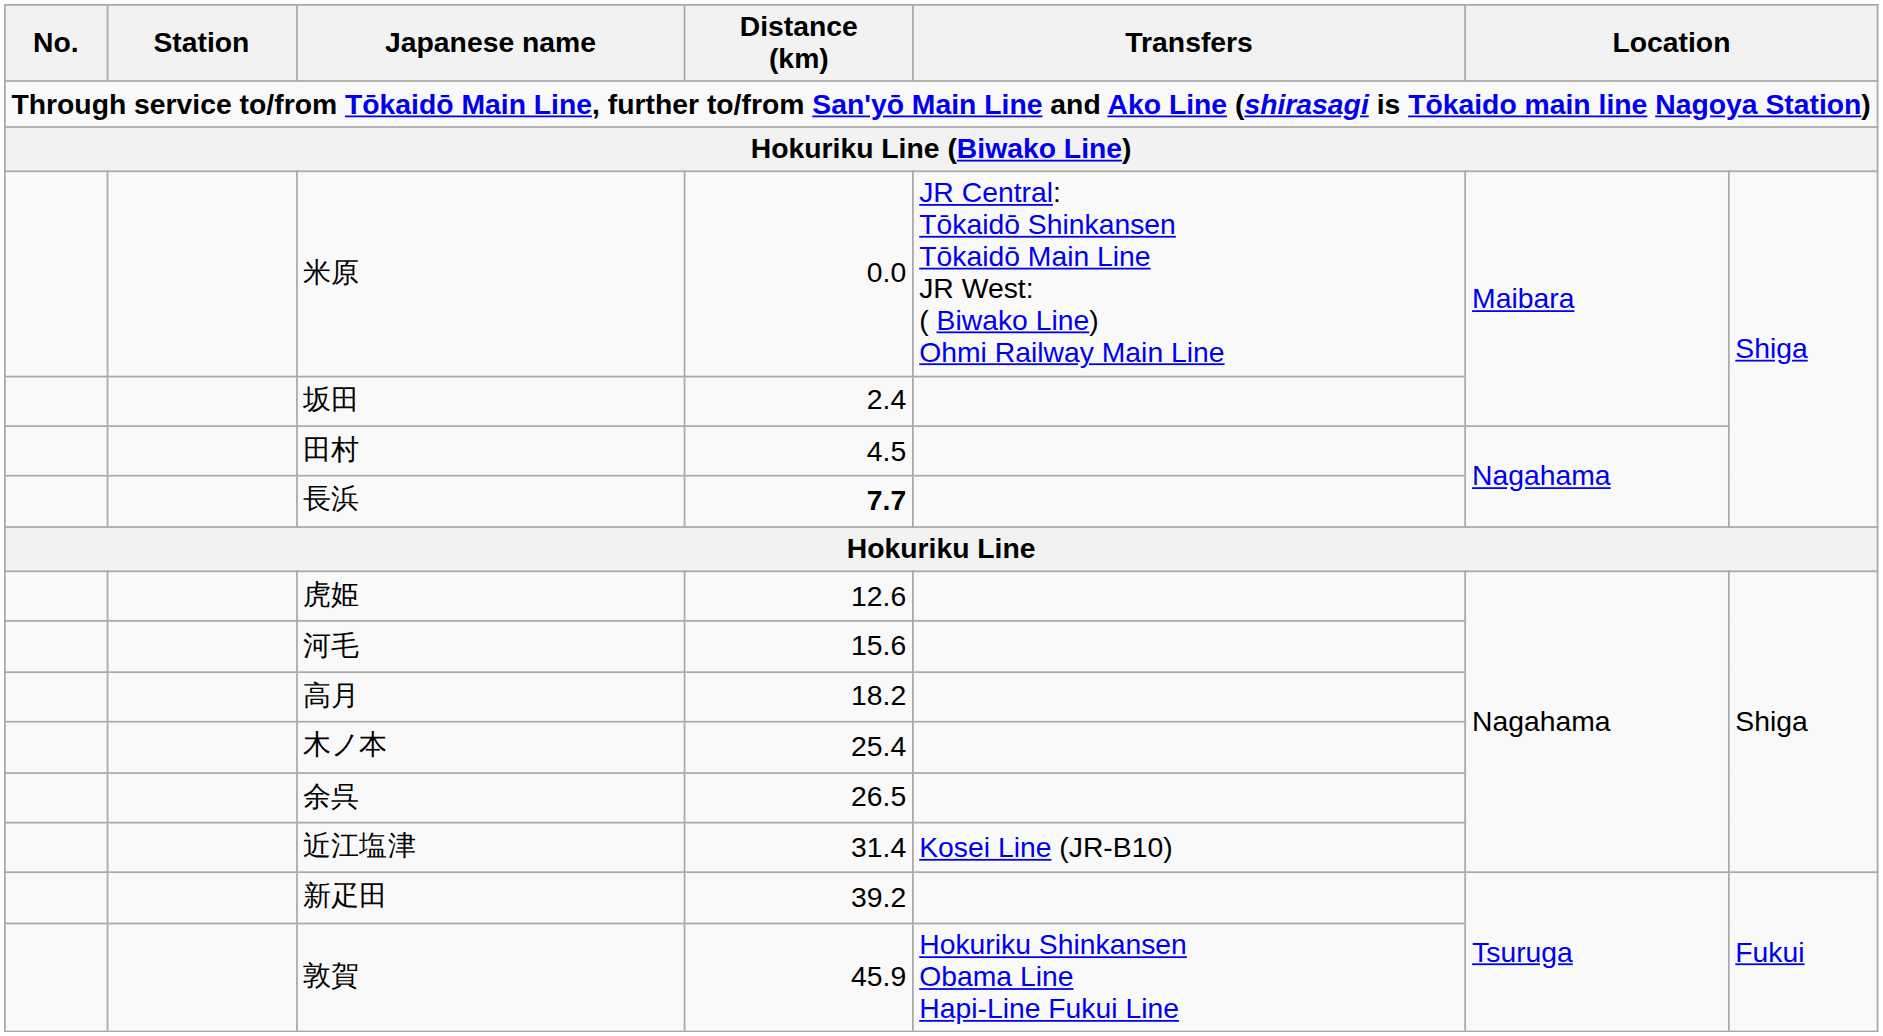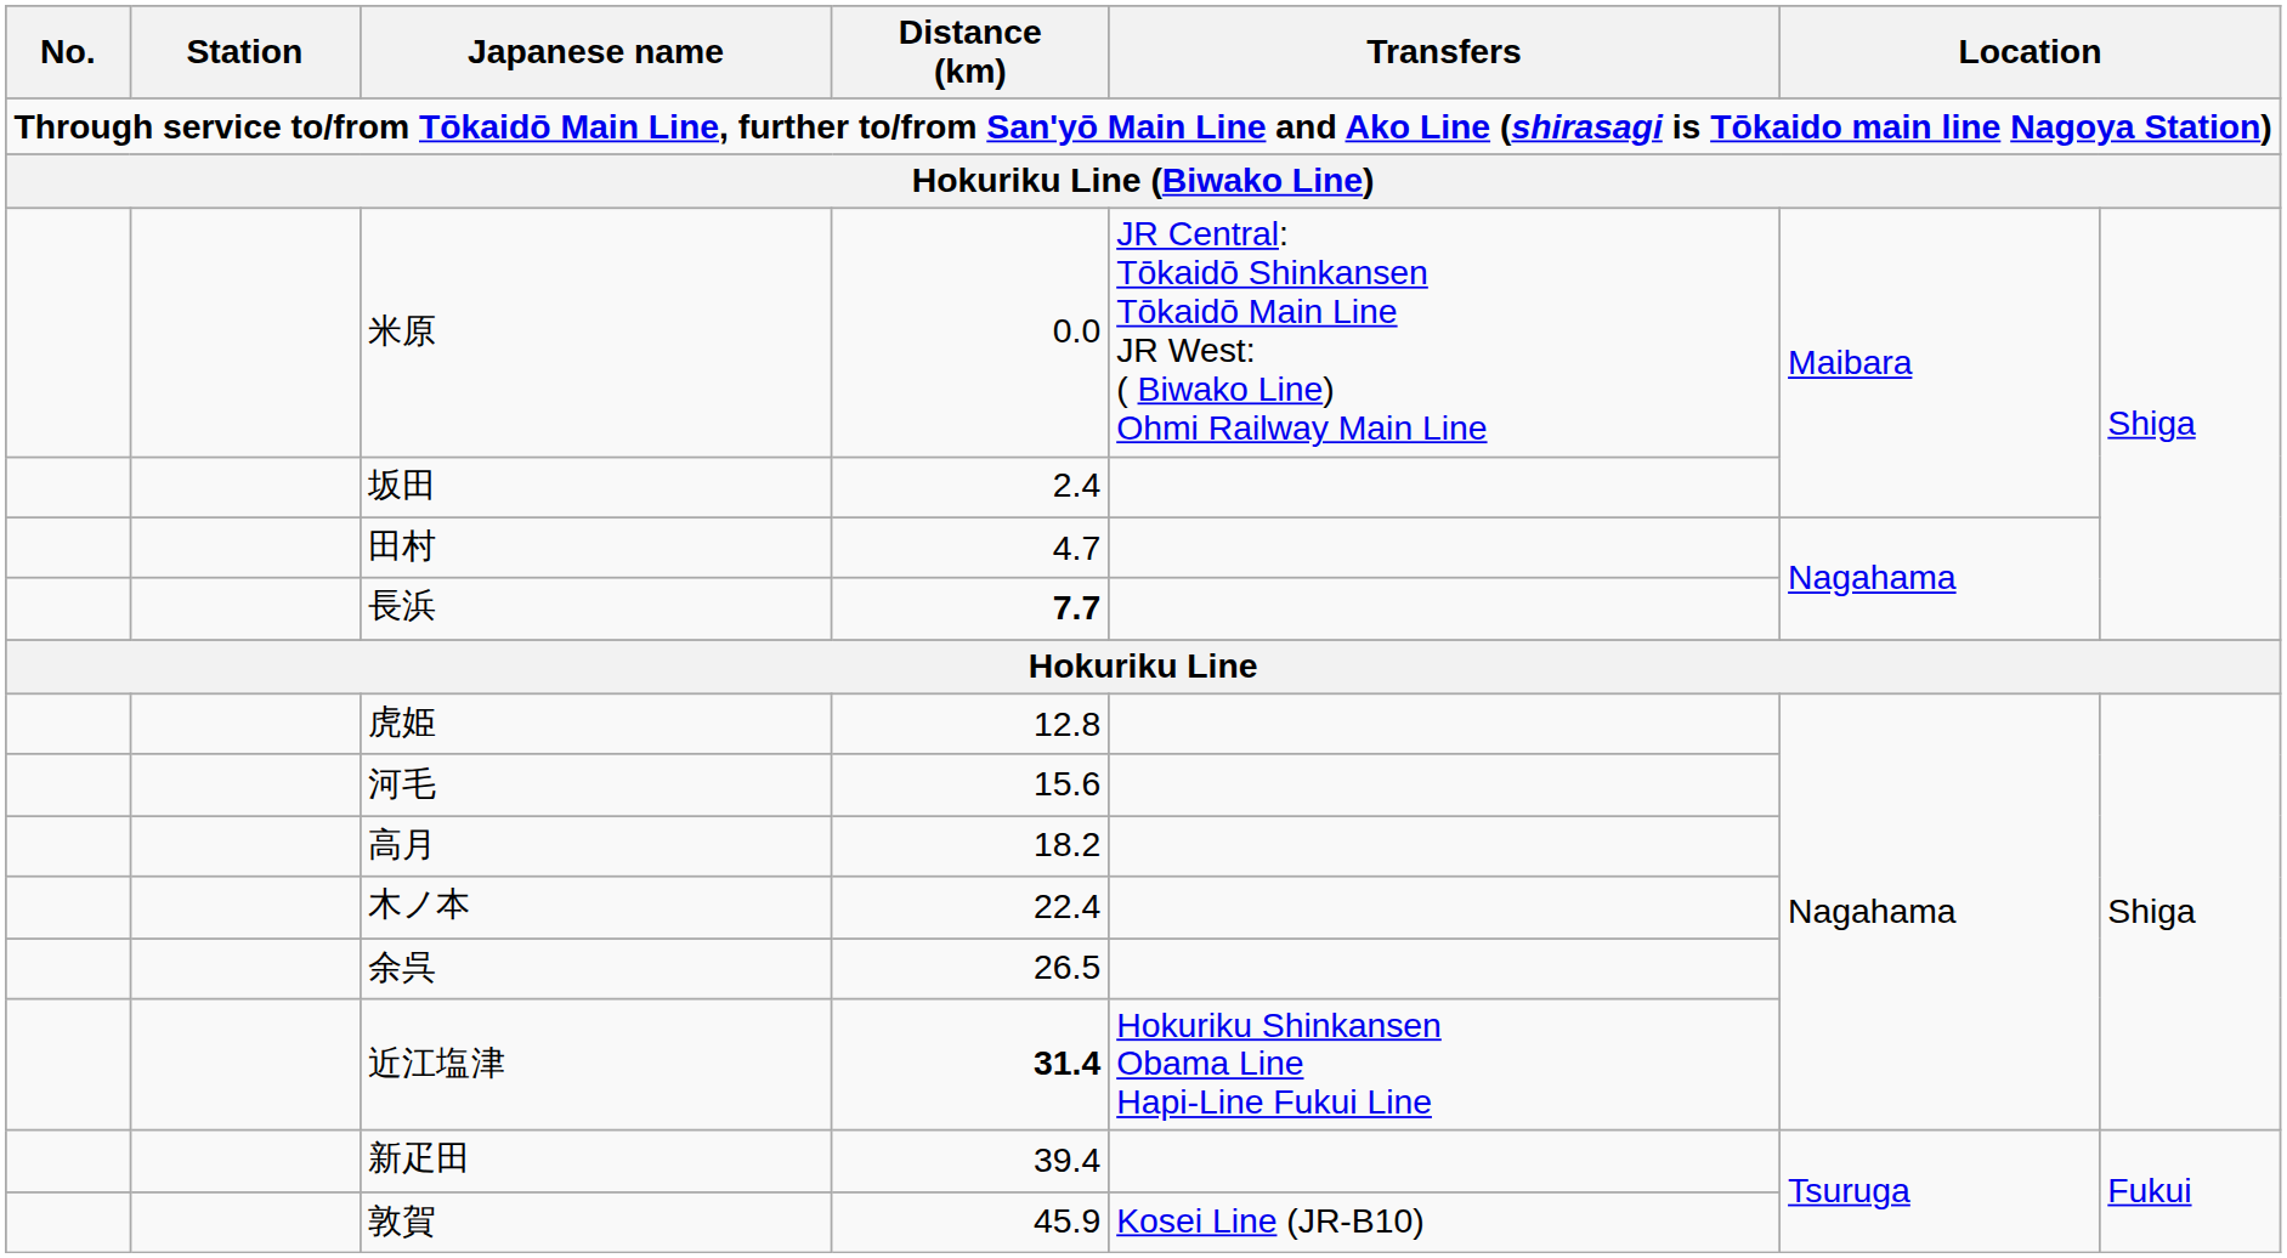田村 | Distance (km): 4.5 -> 4.7
虎姫 | Distance (km): 12.6 -> 12.8
木ノ本 | Distance (km): 25.4 -> 22.4
近江塩津 | Distance (km): normal -> bold
近江塩津 | Transfers: Kosei Line (JR-B10) -> Hokuriku Shinkansen Obama Line Hapi-Line Fukui Line
新疋田 | Distance (km): 39.2 -> 39.4
敦賀 | Transfers: Hokuriku Shinkansen Obama Line Hapi-Line Fukui Line -> Kosei Line (JR-B10)
